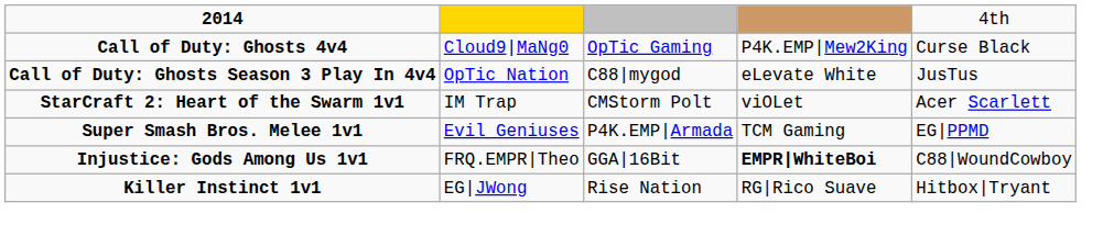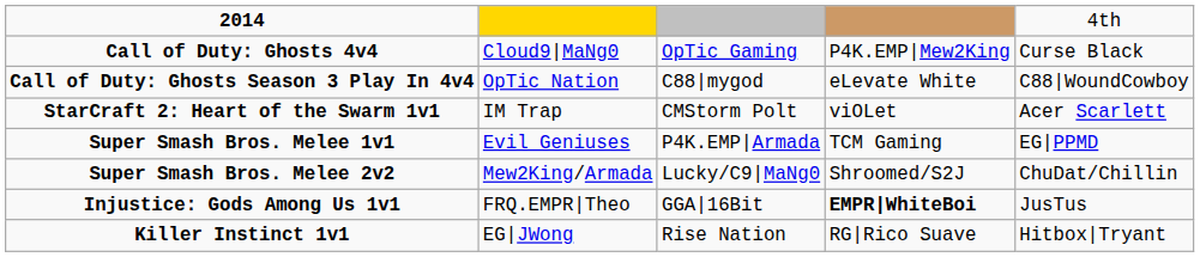Call of Duty: Ghosts Season 3 Play In 4v4 | column 5: JusTus -> C88|WoundCowboy
+ row: Super Smash Bros. Melee 2v2 | Mew2King/Armada | Lucky/C9|MaNg0 | Shroomed/S2J | ChuDat/Chillin
Injustice: Gods Among Us 1v1 | column 5: C88|WoundCowboy -> JusTus
